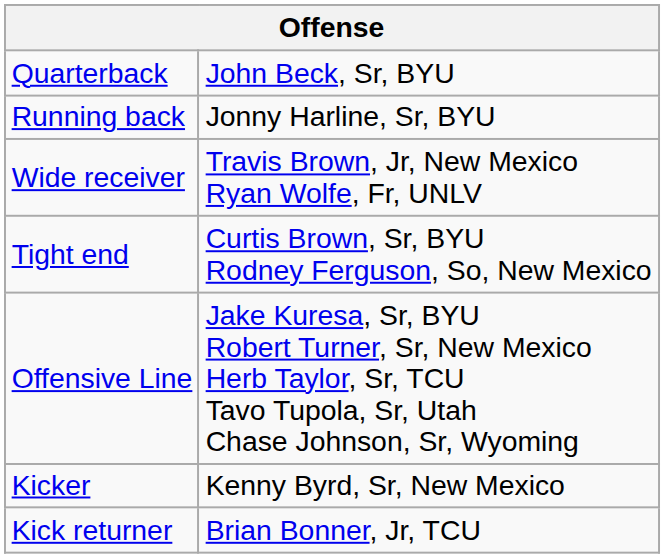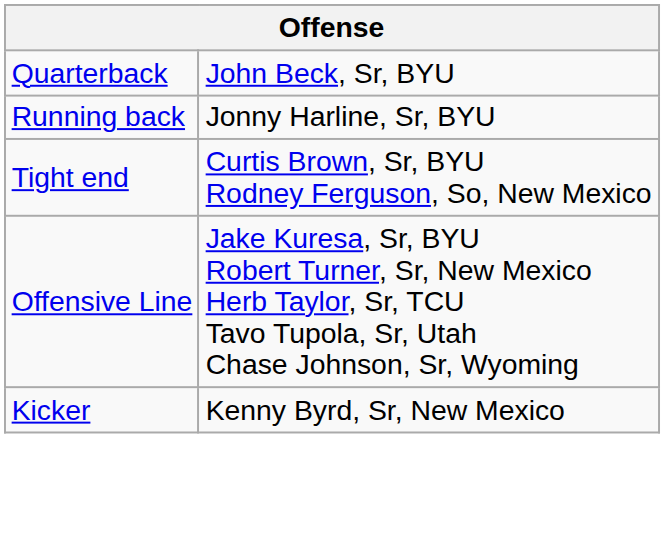- row: Wide receiver | Travis Brown, Jr, New Mexico Ryan Wolfe, Fr, UNLV
- row: Kick returner | Brian Bonner, Jr, TCU
